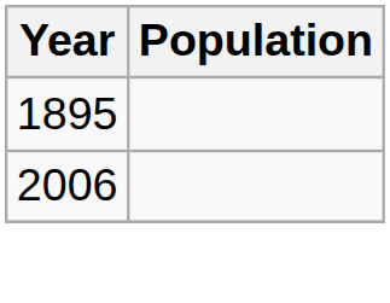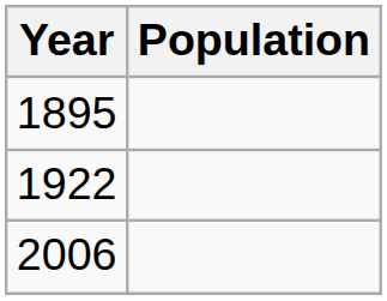+ row: 1922
